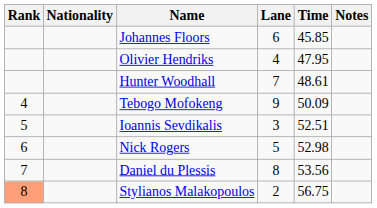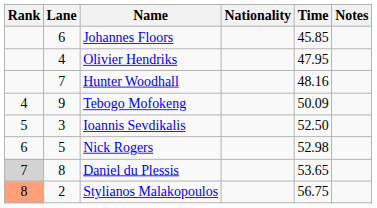columns swapped: Lane <-> Nationality
Hunter Woodhall | Time: 48.61 -> 48.16
Ioannis Sevdikalis | Time: 52.51 -> 52.50
Daniel du Plessis | Rank: no background -> lightgrey background
Daniel du Plessis | Time: 53.56 -> 53.65
